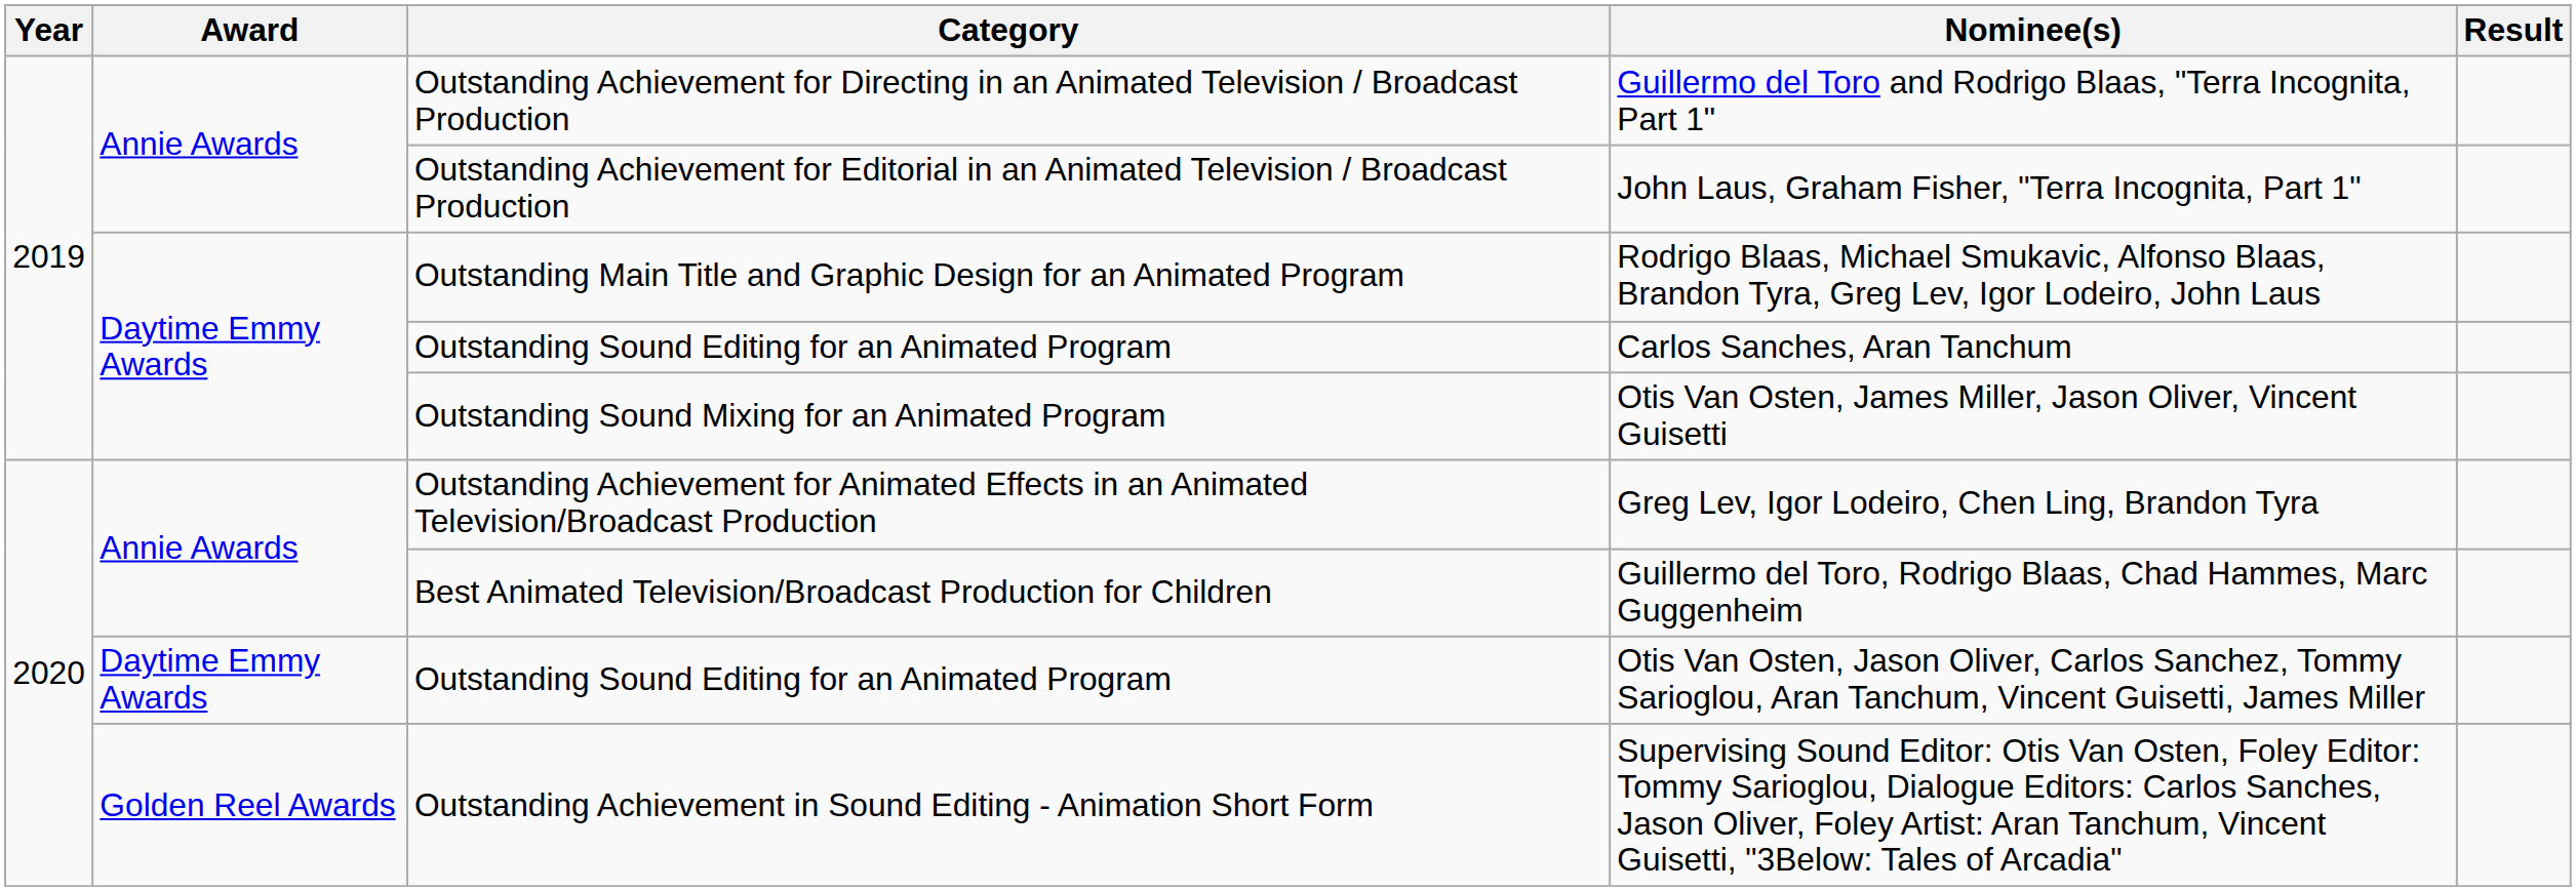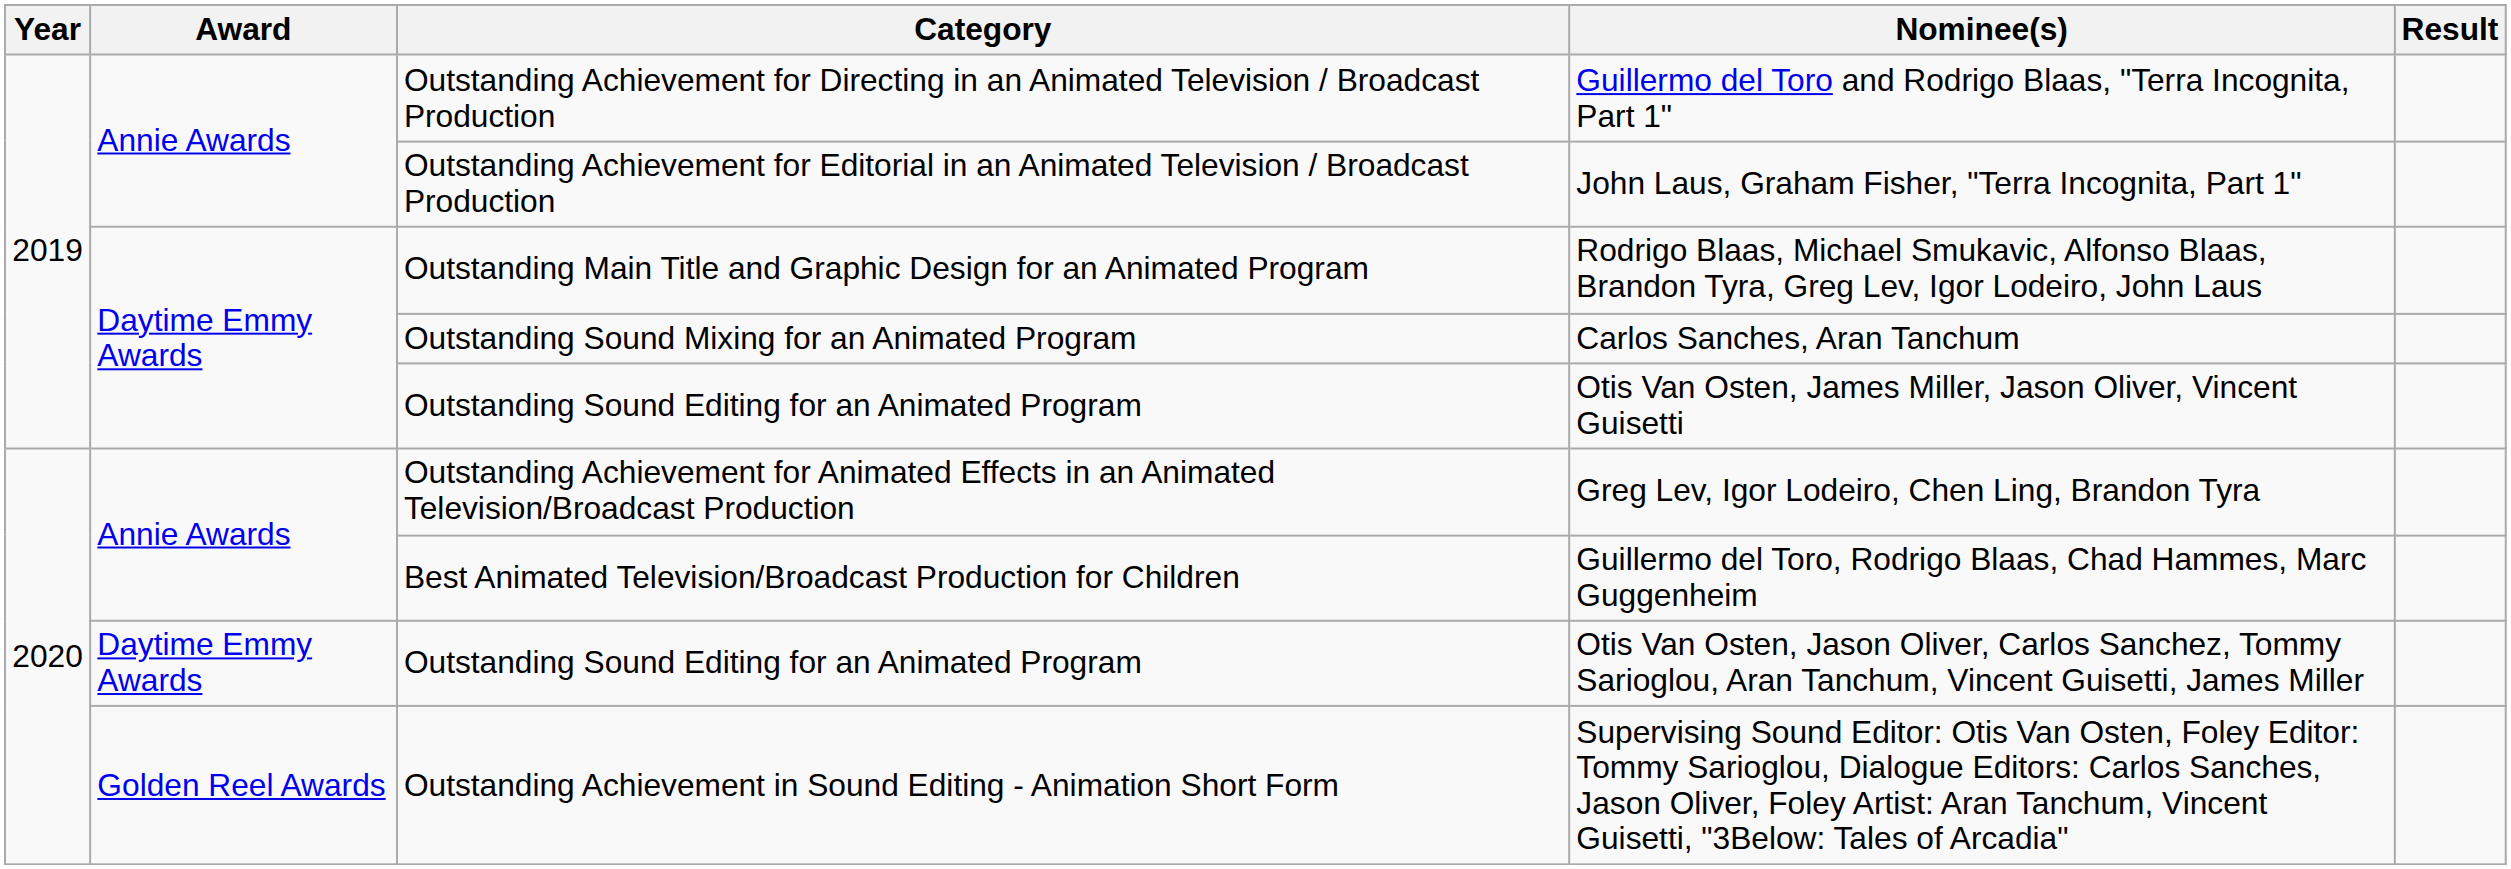Carlos Sanches, Aran Tanchum | Category: Outstanding Sound Editing for an Animated Program -> Outstanding Sound Mixing for an Animated Program
Otis Van Osten, James Miller, Jason Oliver, Vincent Guisetti | Category: Outstanding Sound Mixing for an Animated Program -> Outstanding Sound Editing for an Animated Program
